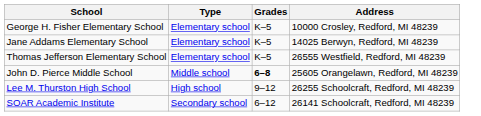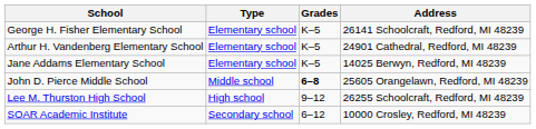George H. Fisher Elementary School | Address: 10000 Crosley, Redford, MI 48239 -> 26141 Schoolcraft, Redford, MI 48239
+ row: Arthur H. Vandenberg Elementary School | Elementary school | K–5 | 24901 Cathedral, Redford, MI 48239
- row: Thomas Jefferson Elementary School | Elementary school | K–5 | 26555 Westfield, Redford, MI 48239
SOAR Academic Institute | Address: 26141 Schoolcraft, Redford, MI 48239 -> 10000 Crosley, Redford, MI 48239
